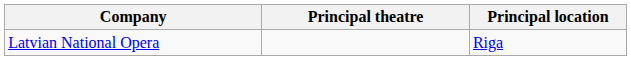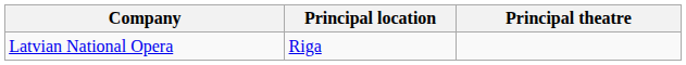columns swapped: Principal theatre <-> Principal location
